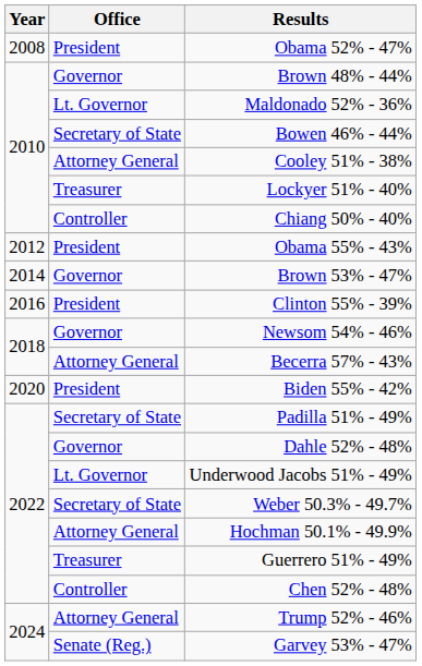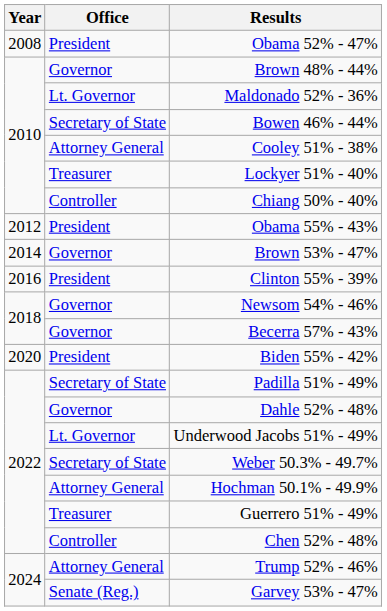Becerra 57% - 43% | Office: Attorney General -> Governor
